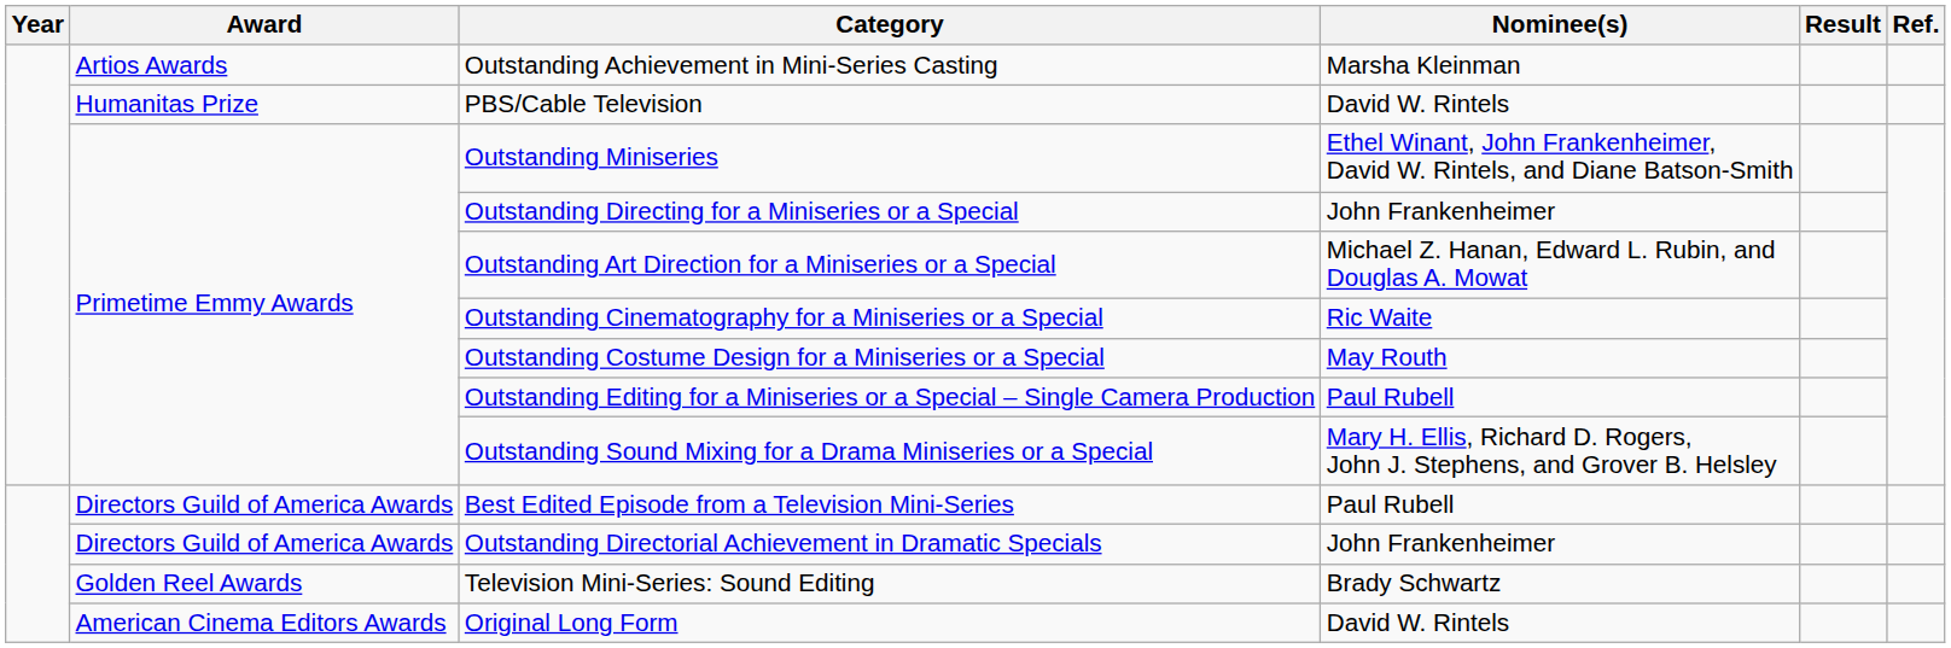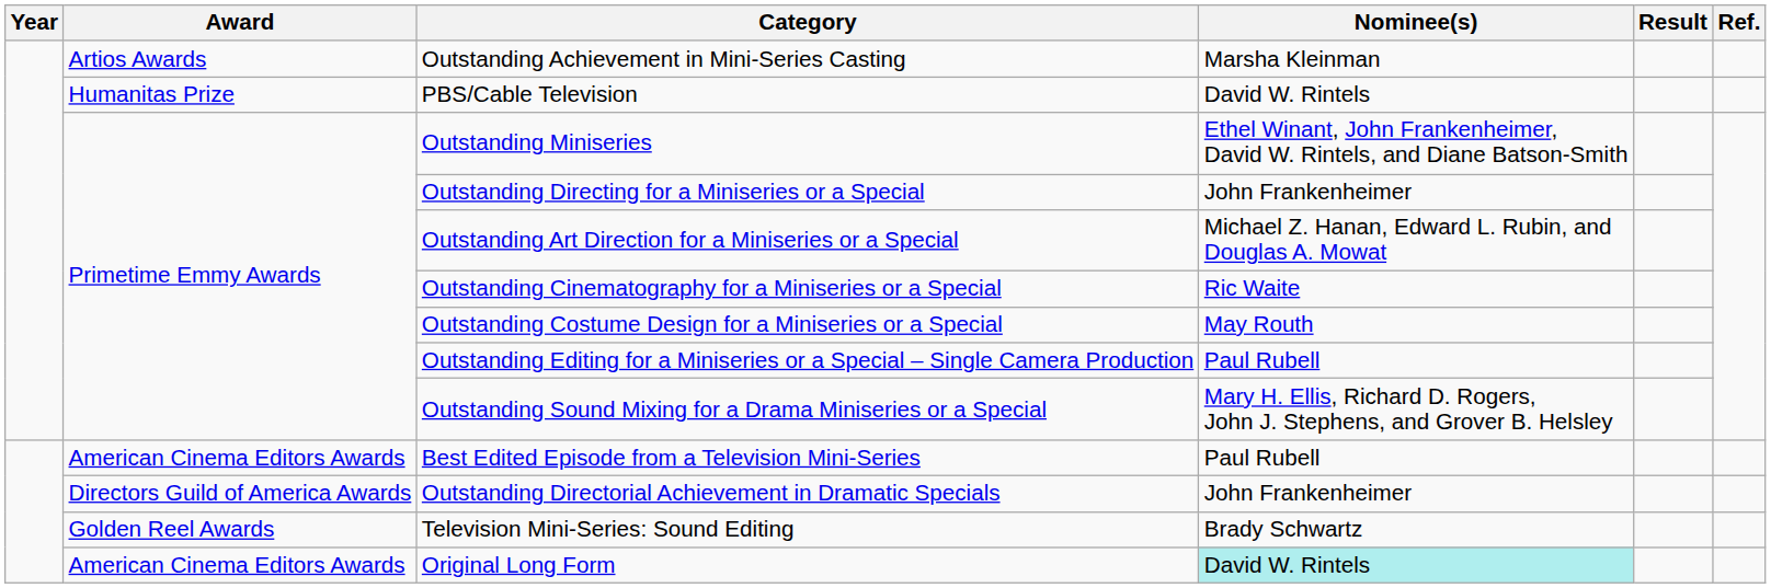Best Edited Episode from a Television Mini-Series | Award: Directors Guild of America Awards -> American Cinema Editors Awards
Original Long Form | Nominee(s): no background -> paleturquoise background
